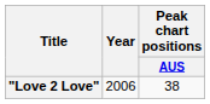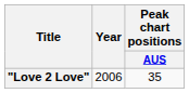"Love 2 Love" | Peak chart positions / AUS: 38 -> 35
